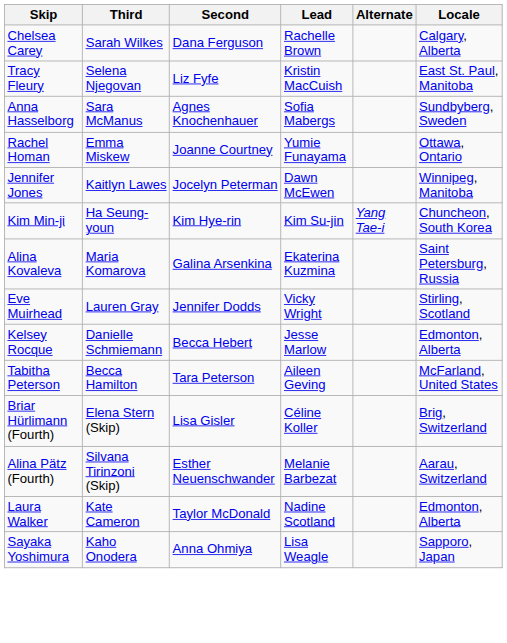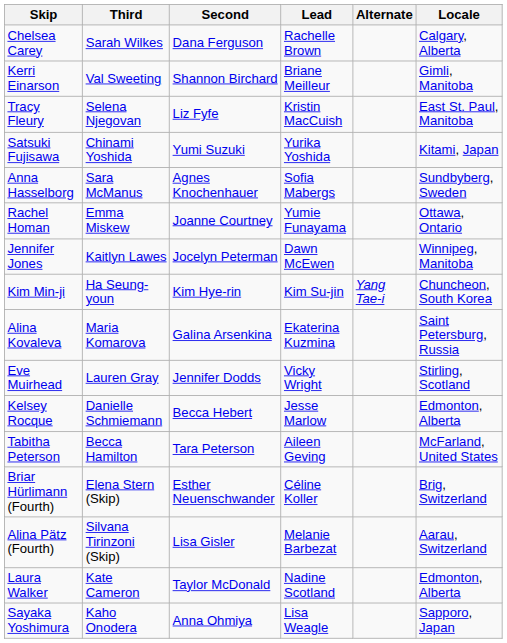+ row: Kerri Einarson | Val Sweeting | Shannon Birchard | Briane Meilleur | Gimli, Manitoba
+ row: Satsuki Fujisawa | Chinami Yoshida | Yumi Suzuki | Yurika Yoshida | Kitami, Japan
Briar Hürlimann (Fourth) | Second: Lisa Gisler -> Esther Neuenschwander
Alina Pätz (Fourth) | Second: Esther Neuenschwander -> Lisa Gisler
